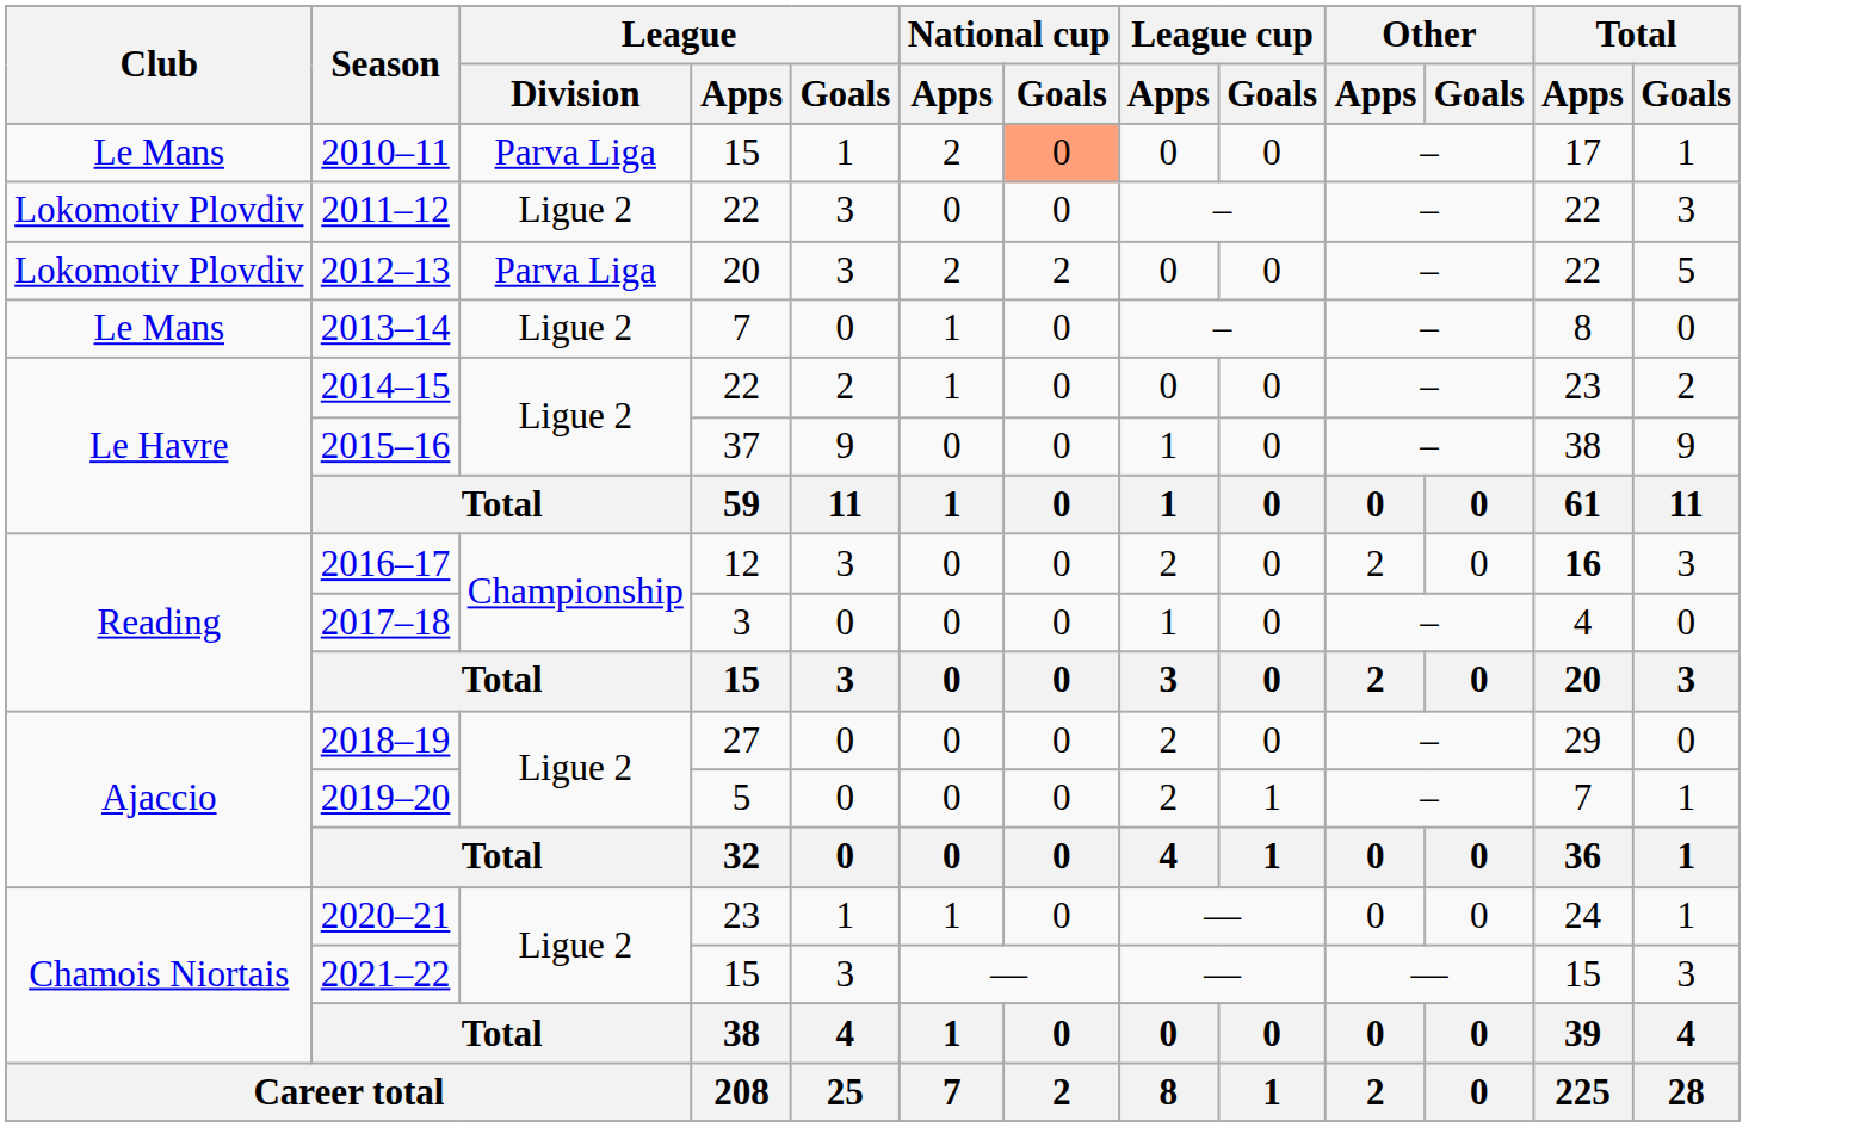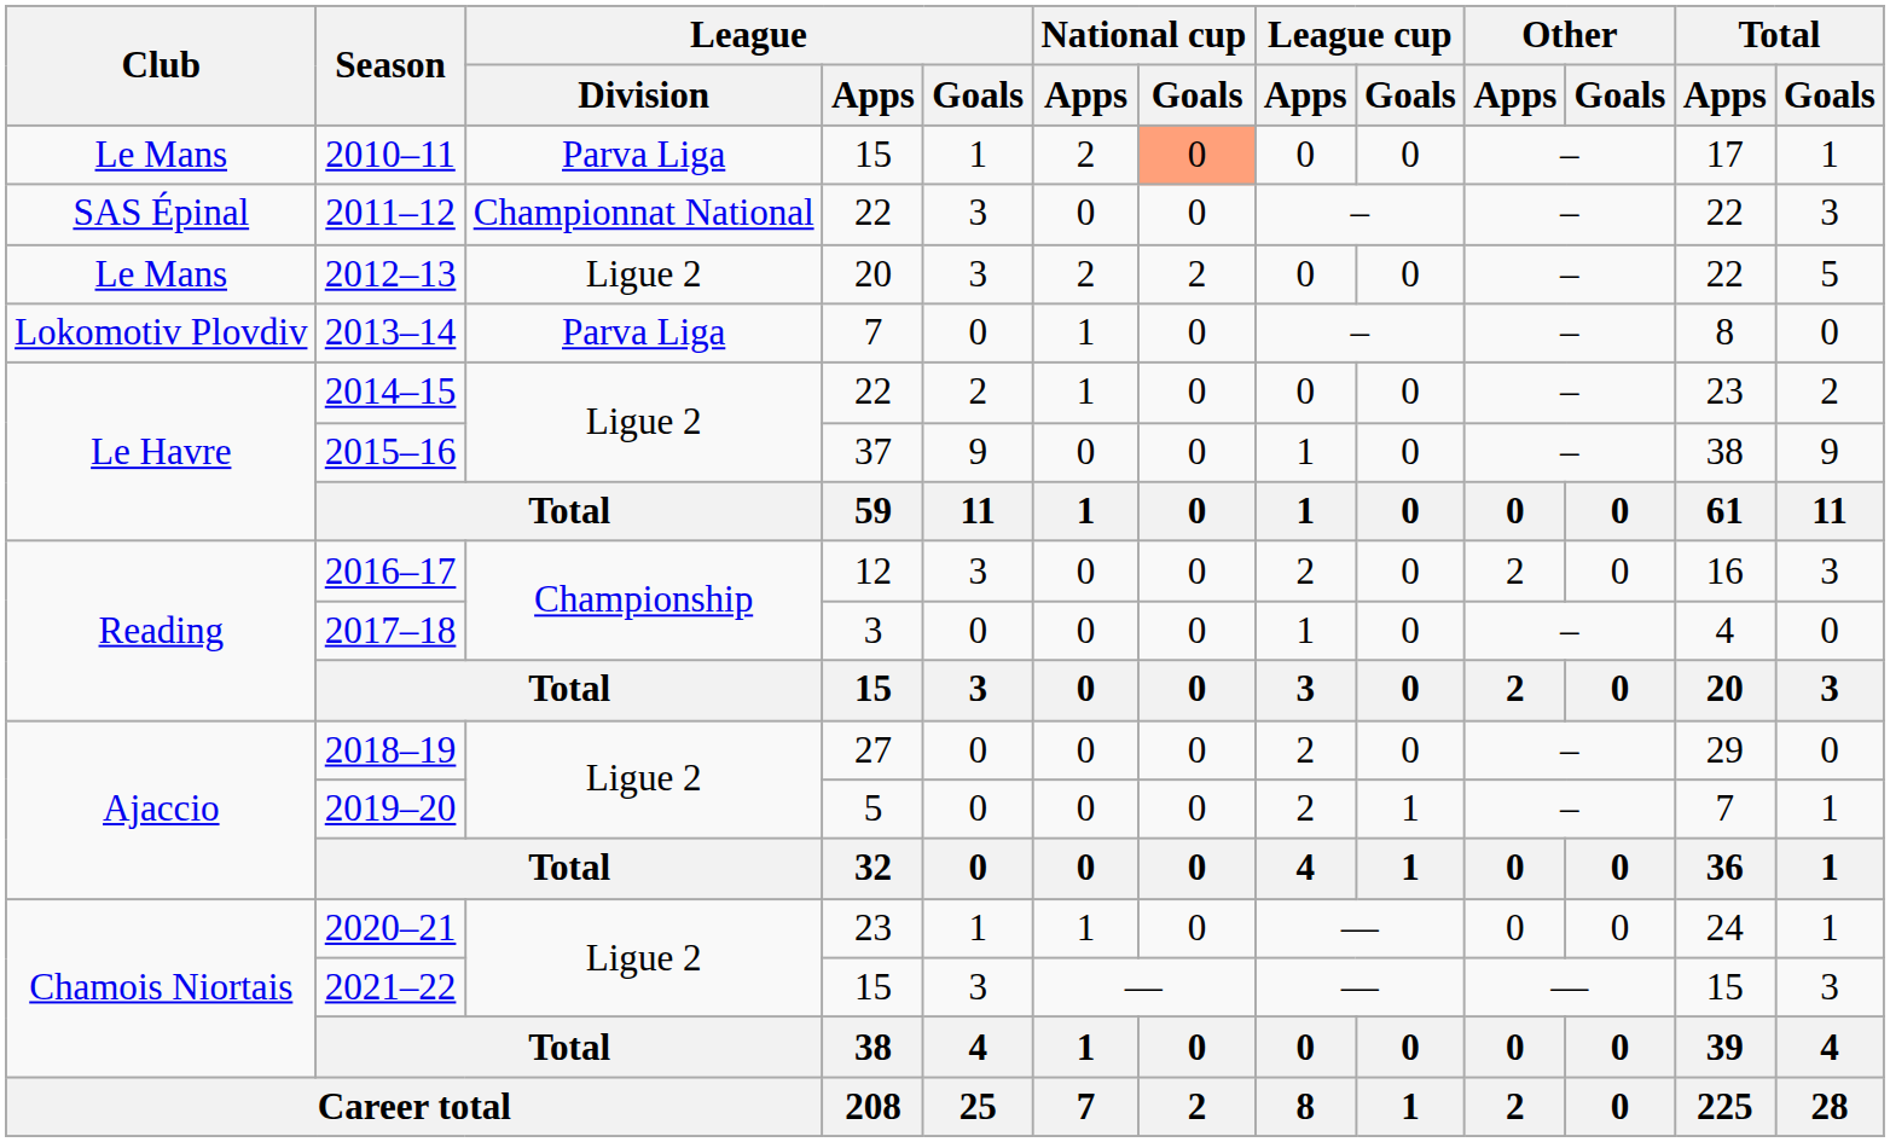2011–12 | Club: Lokomotiv Plovdiv -> SAS Épinal
2011–12 | League / Division: Ligue 2 -> Championnat National
2012–13 | Club: Lokomotiv Plovdiv -> Le Mans
2012–13 | League / Division: Parva Liga -> Ligue 2
2013–14 | Club: Le Mans -> Lokomotiv Plovdiv
2013–14 | League / Division: Ligue 2 -> Parva Liga
2016–17 | Total / Apps: bold -> normal
